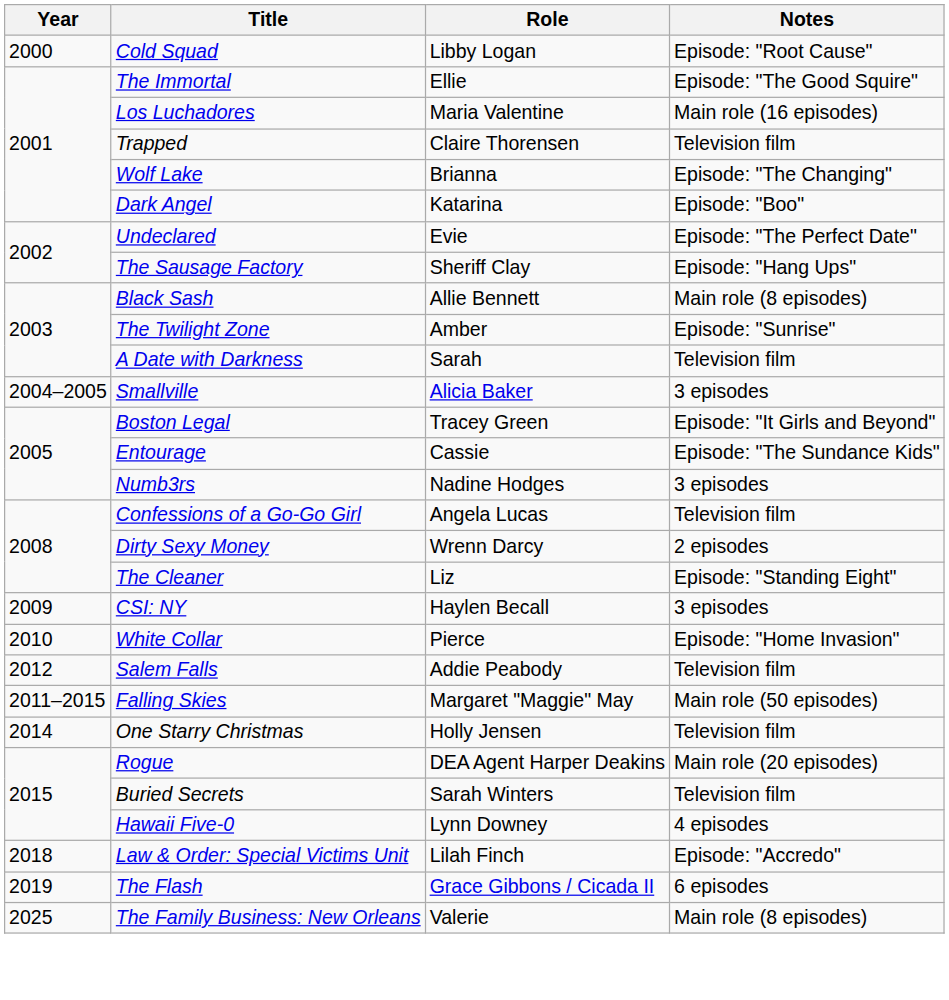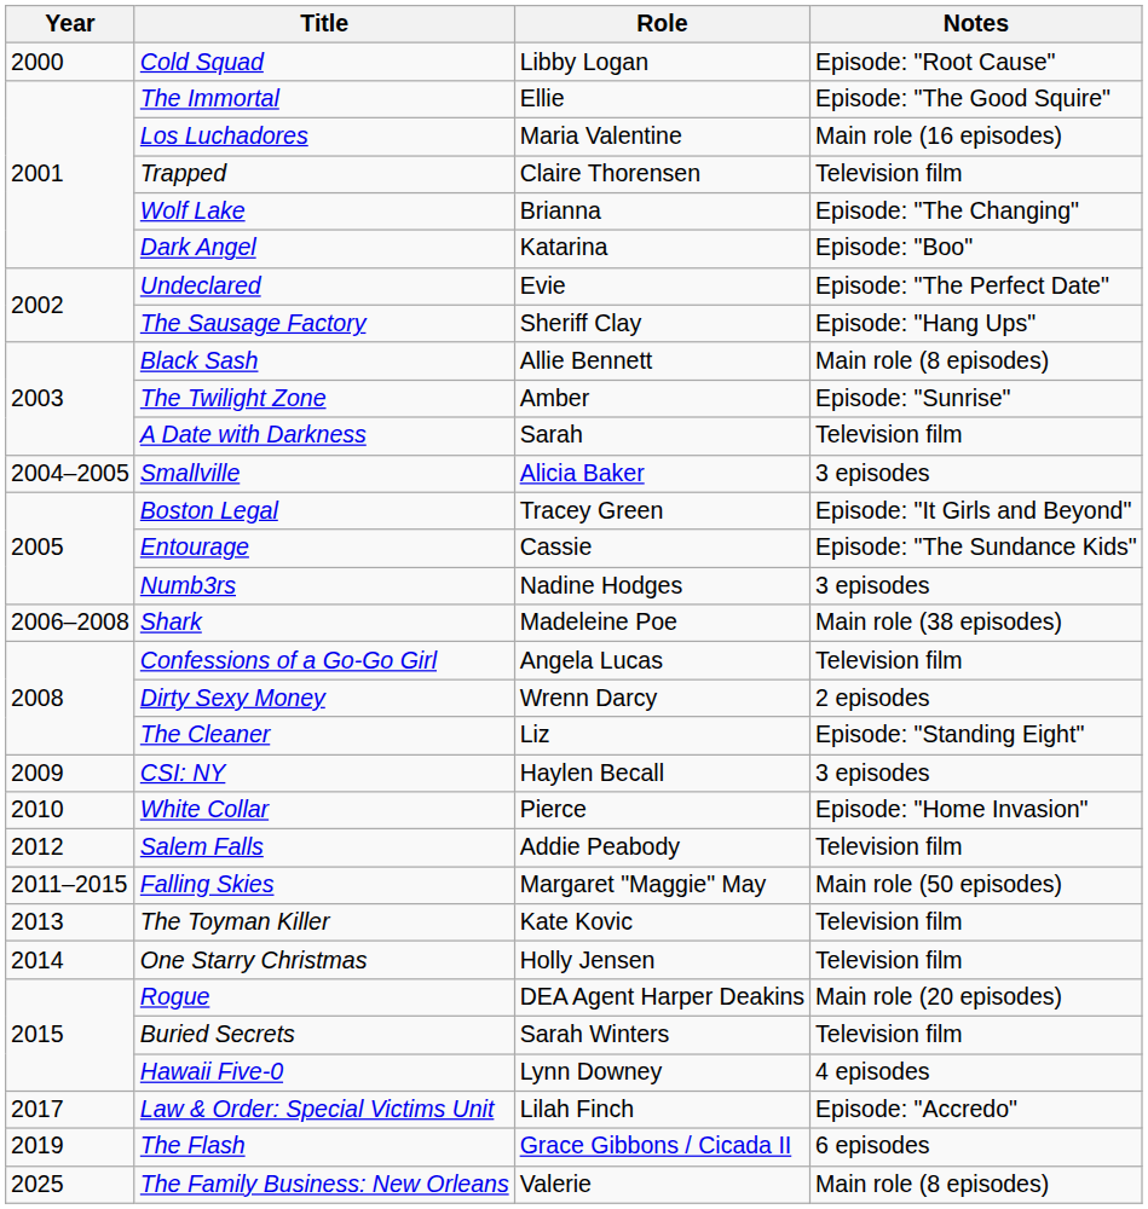+ row: 2006–2008 | Shark | Madeleine Poe | Main role (38 episodes)
+ row: 2013 | The Toyman Killer | Kate Kovic | Television film
Law & Order: Special Victims Unit | Year: 2018 -> 2017
